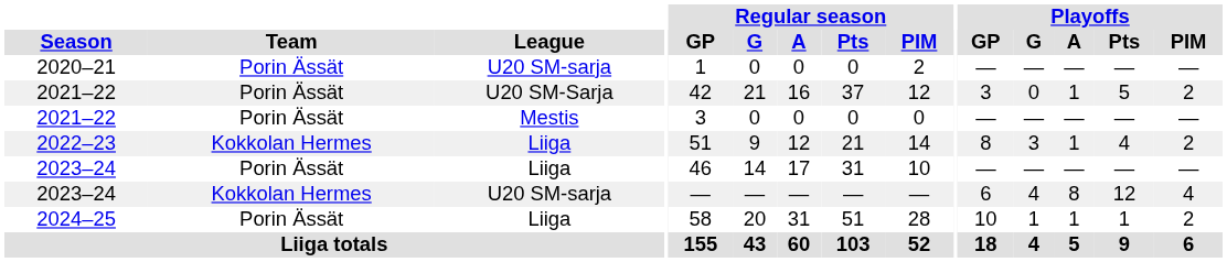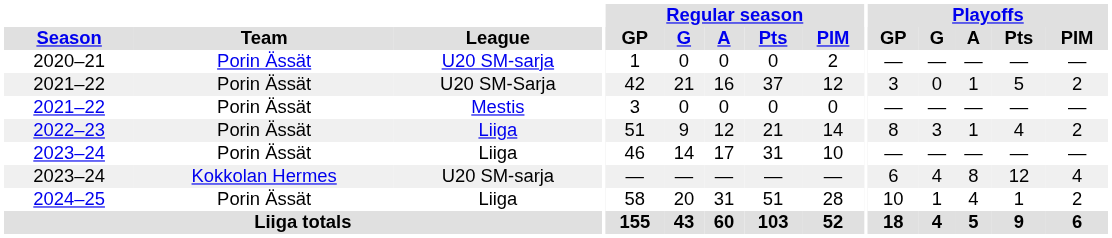2022–23 | Team: Kokkolan Hermes -> Porin Ässät
2024–25 | Playoffs / A: 1 -> 4
